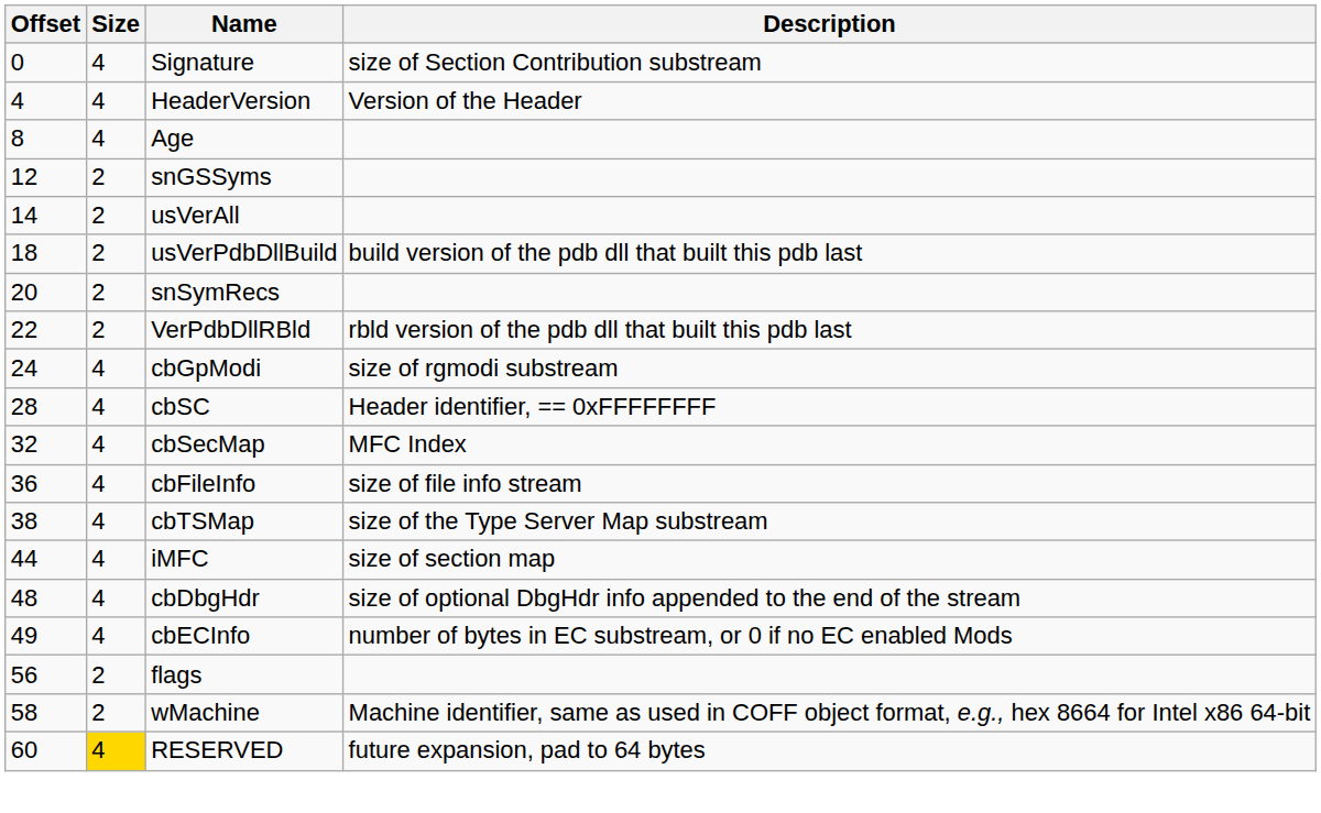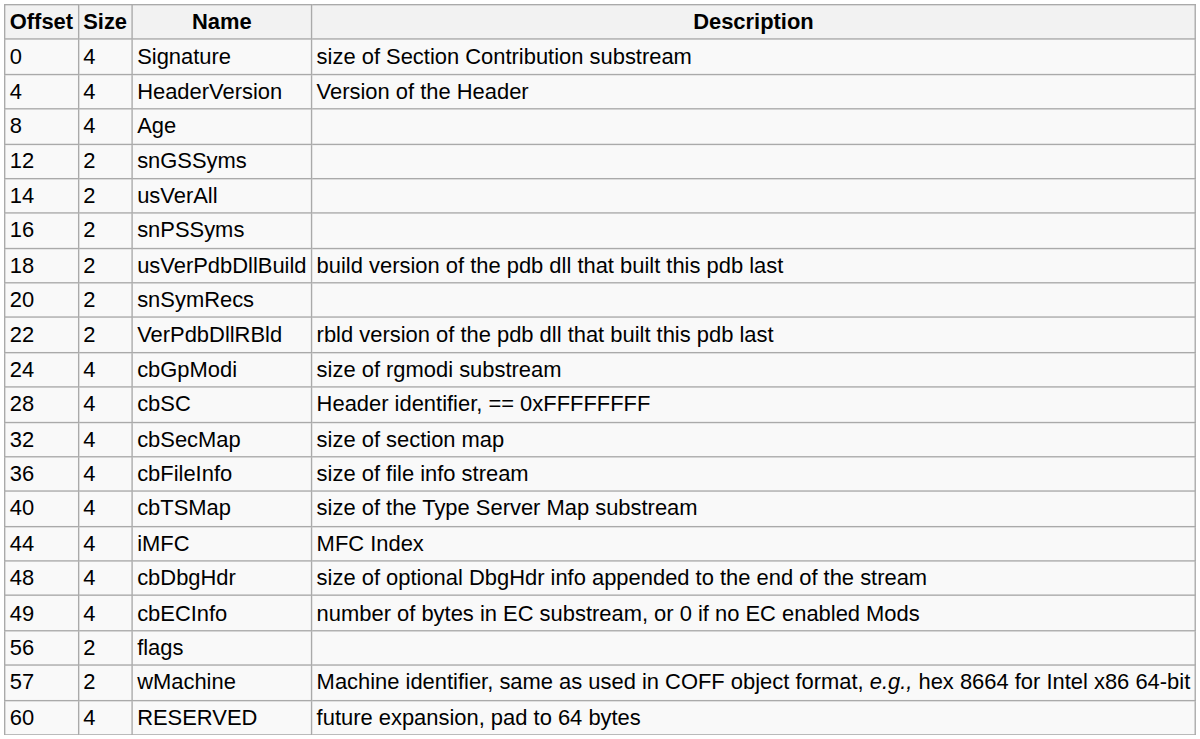+ row: 16 | 2 | snPSSyms
cbSecMap | Description: MFC Index -> size of section map
cbTSMap | Offset: 38 -> 40
iMFC | Description: size of section map -> MFC Index
wMachine | Offset: 58 -> 57
RESERVED | Size: gold background -> no background
